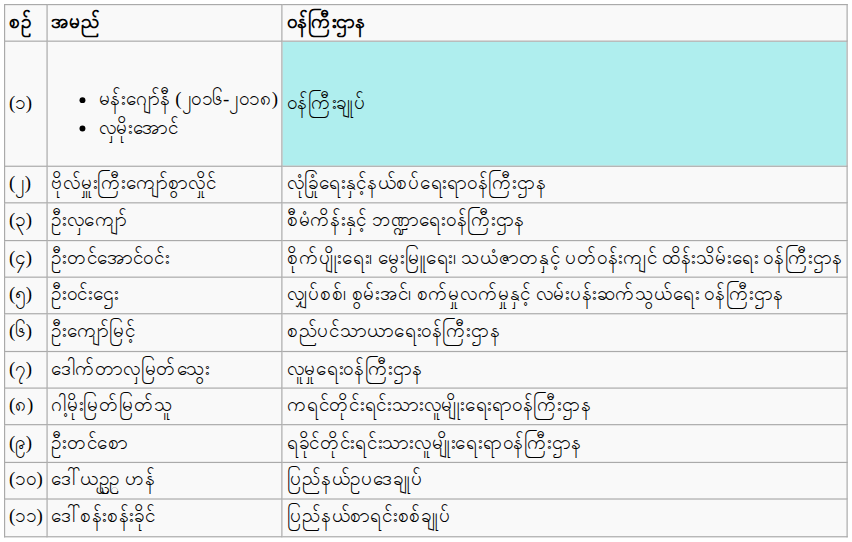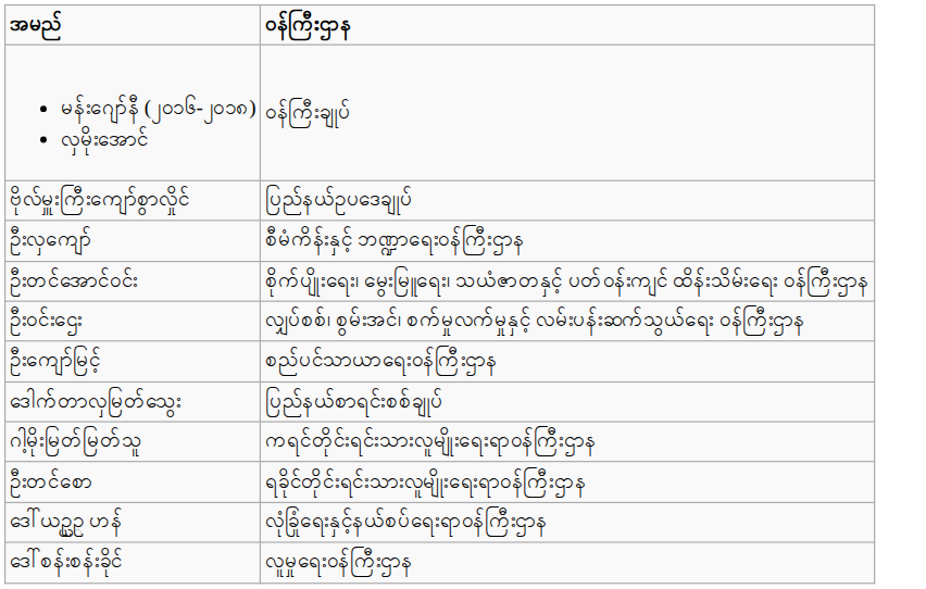- column: စဉ် | (၁) | (၂) | (၃) | (၄) | (၅) | (၆) | (၇) | (၈) | (၉) | (၁၀) | (၁၁)
မန်းဂျော်နီ (၂၀၁၆-၂၀၁၈) လှမိုးအောင် | ဝန်ကြီးဌာန: paleturquoise background -> no background
ဗိုလ်မှူးကြီးကျော်စွာလှိုင် | ဝန်ကြီးဌာန: လုံခြုံရေးနှင့်နယ်စပ်ရေးရာဝန်ကြီးဌာန -> ပြည်နယ်ဥပဒေချုပ်
ဒေါက်တာလှမြတ်သွေး | ဝန်ကြီးဌာန: လူမှုရေးဝန်ကြီးဌာန -> ပြည်နယ်စာရင်းစစ်ချုပ်
ဒေါ်ယဥ္ယဥ္ ဟန် | ဝန်ကြီးဌာန: ပြည်နယ်ဥပဒေချုပ် -> လုံခြုံရေးနှင့်နယ်စပ်ရေးရာဝန်ကြီးဌာန
ဒေါ်စန်းစန်းခိုင် | ဝန်ကြီးဌာန: ပြည်နယ်စာရင်းစစ်ချုပ် -> လူမှုရေးဝန်ကြီးဌာန
